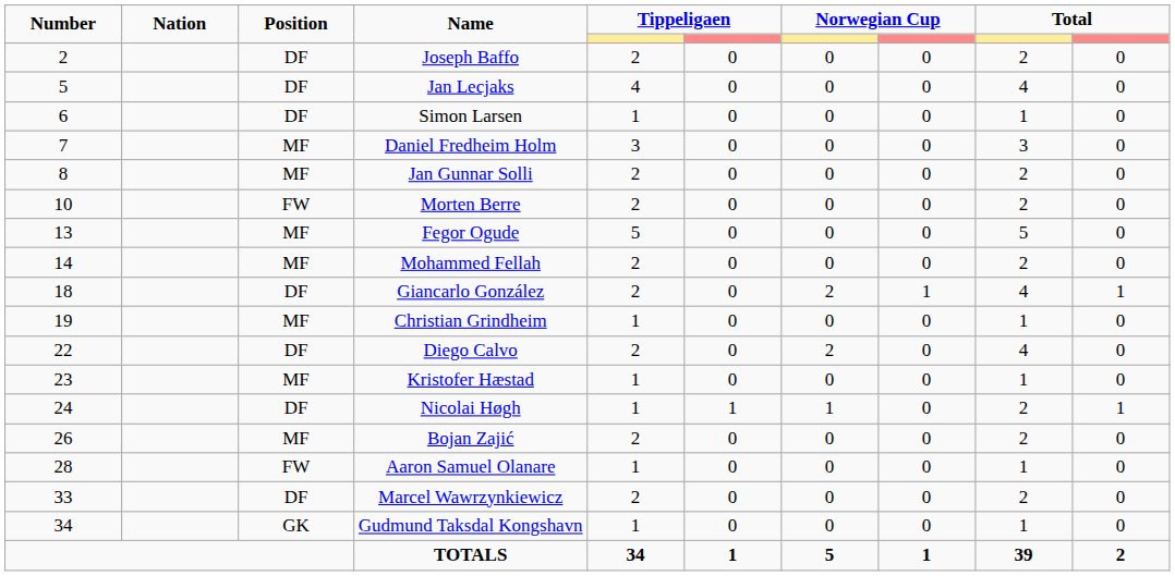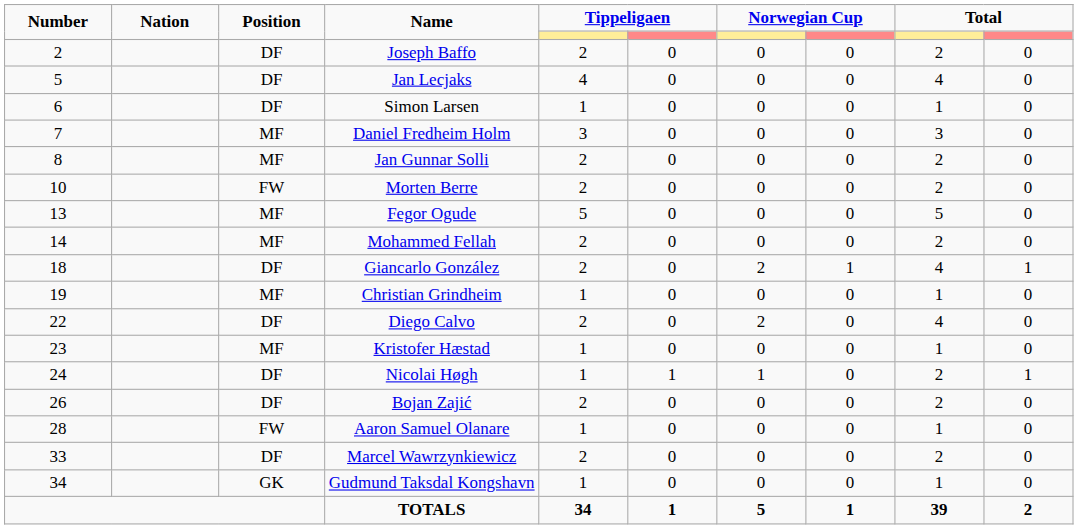Bojan Zajić | Position: MF -> DF
